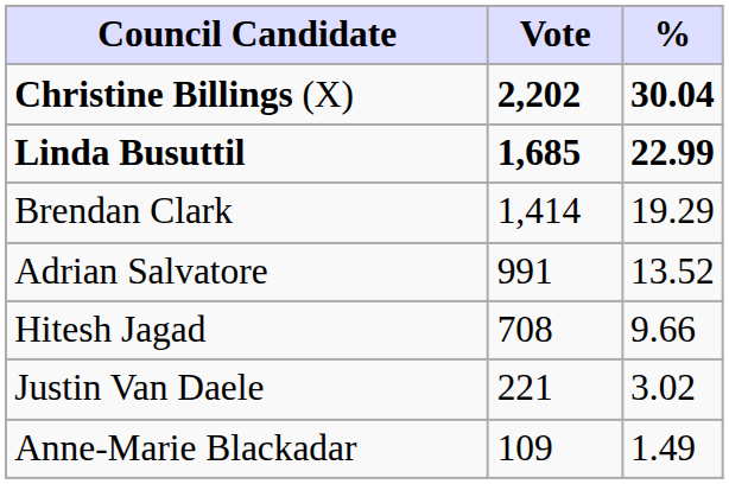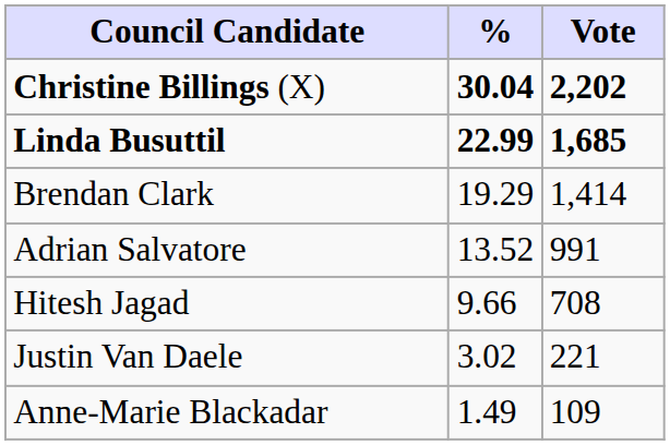columns swapped: Vote <-> %
